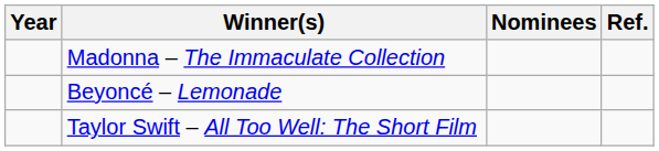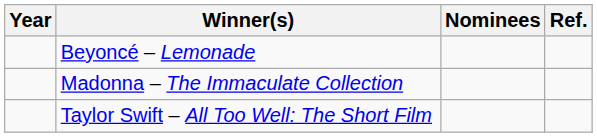rows swapped: Madonna – The Immaculate Collection <-> Beyoncé – Lemonade
